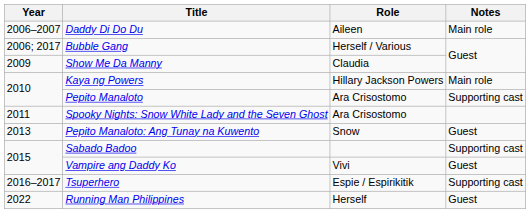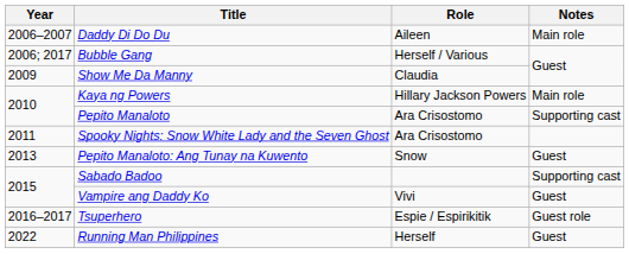Tsuperhero | Notes: Supporting cast -> Guest role
